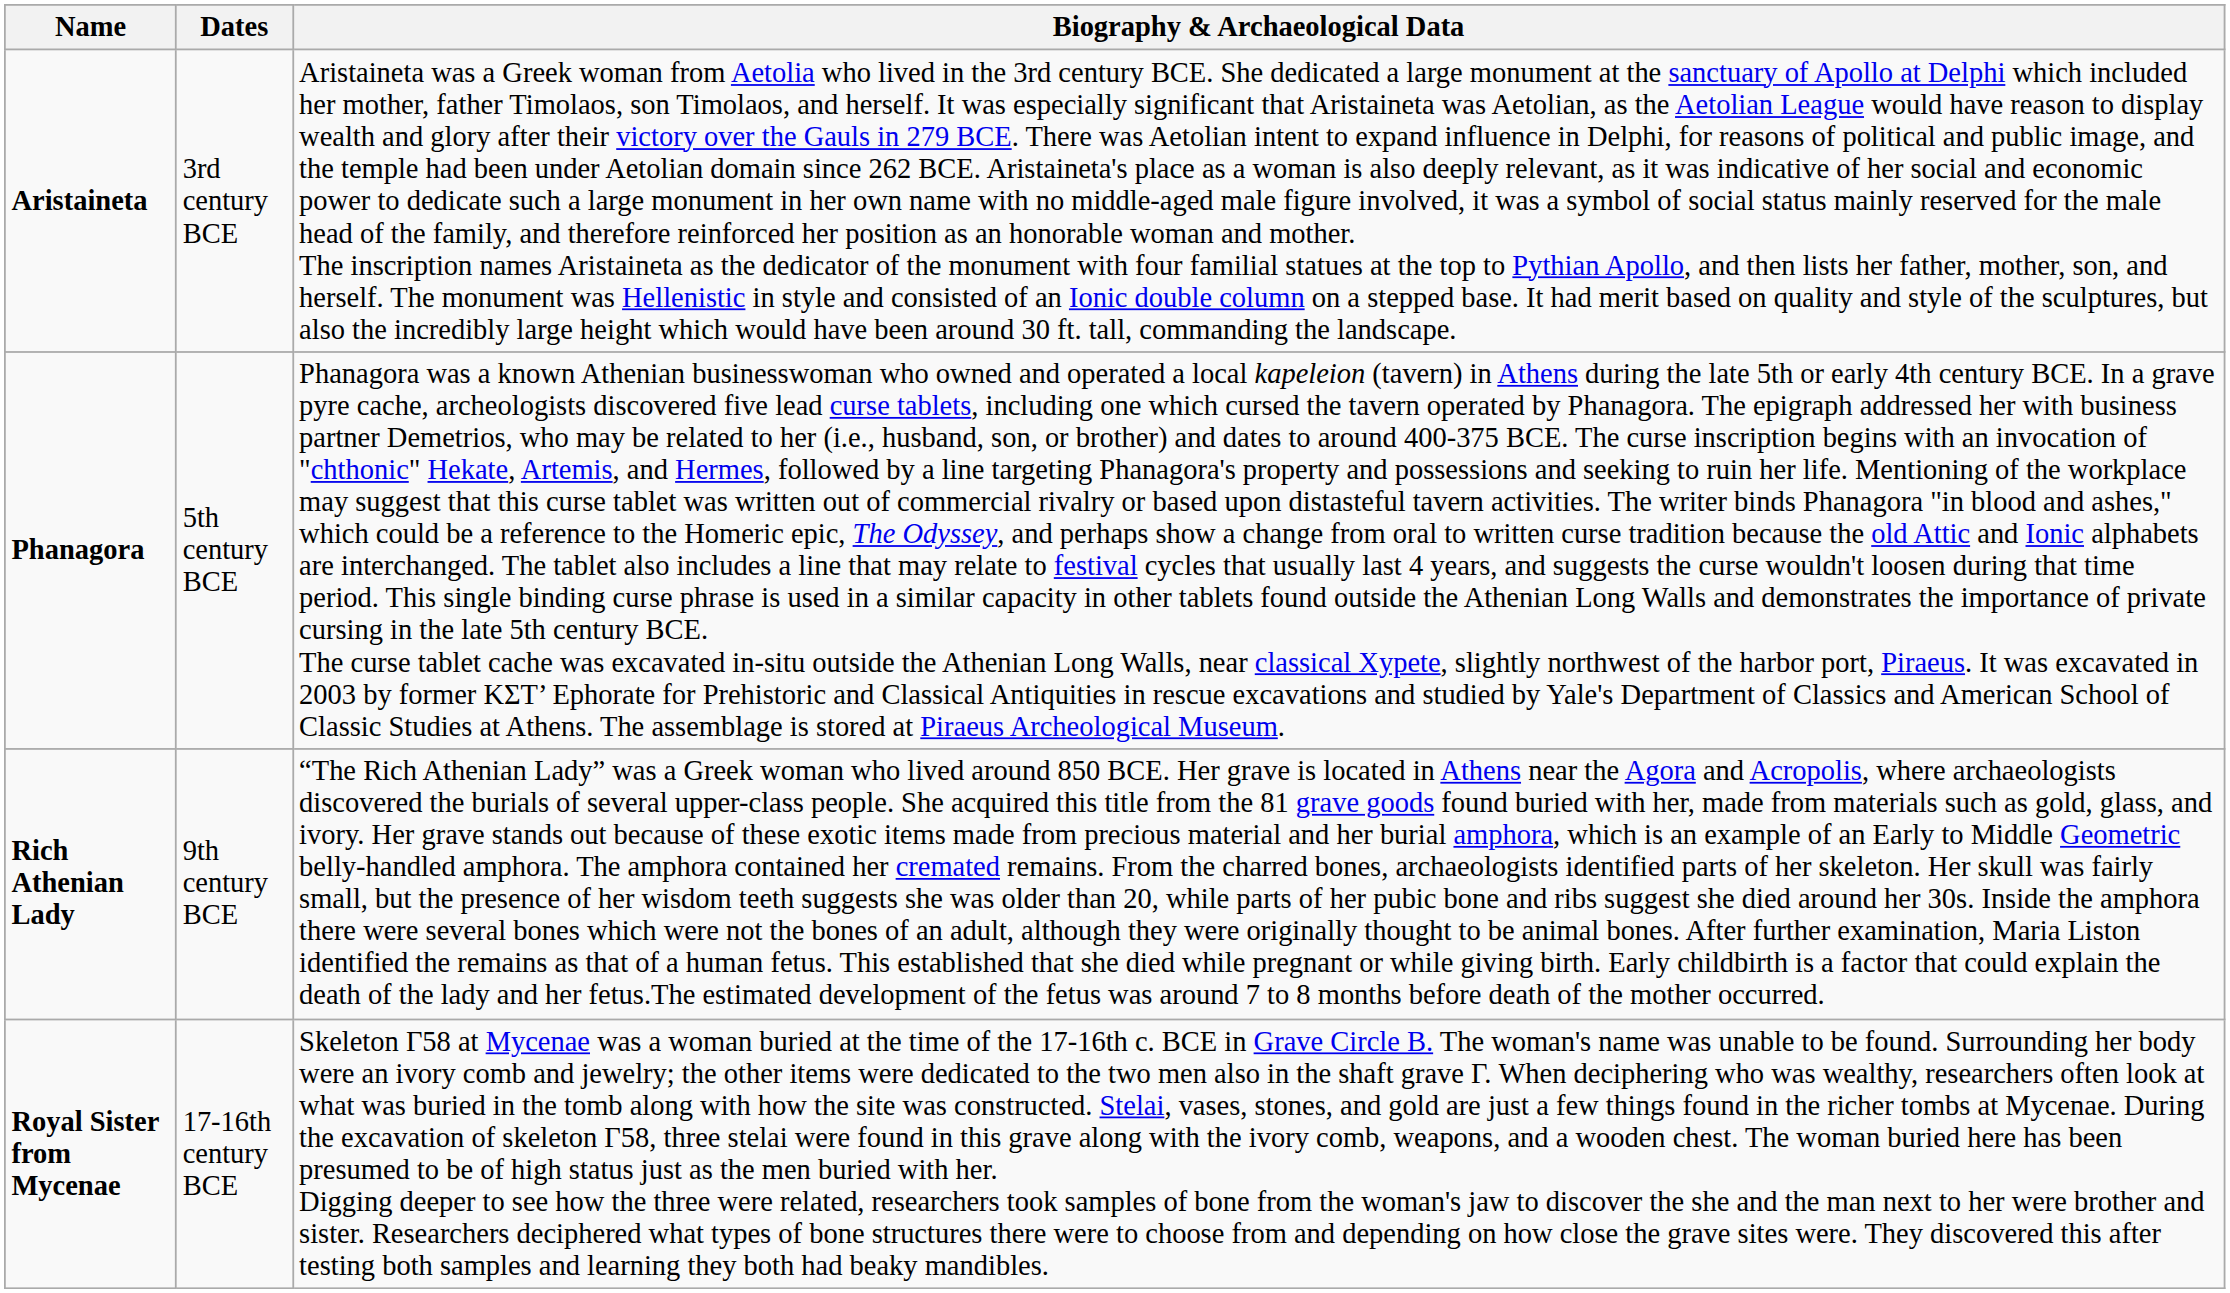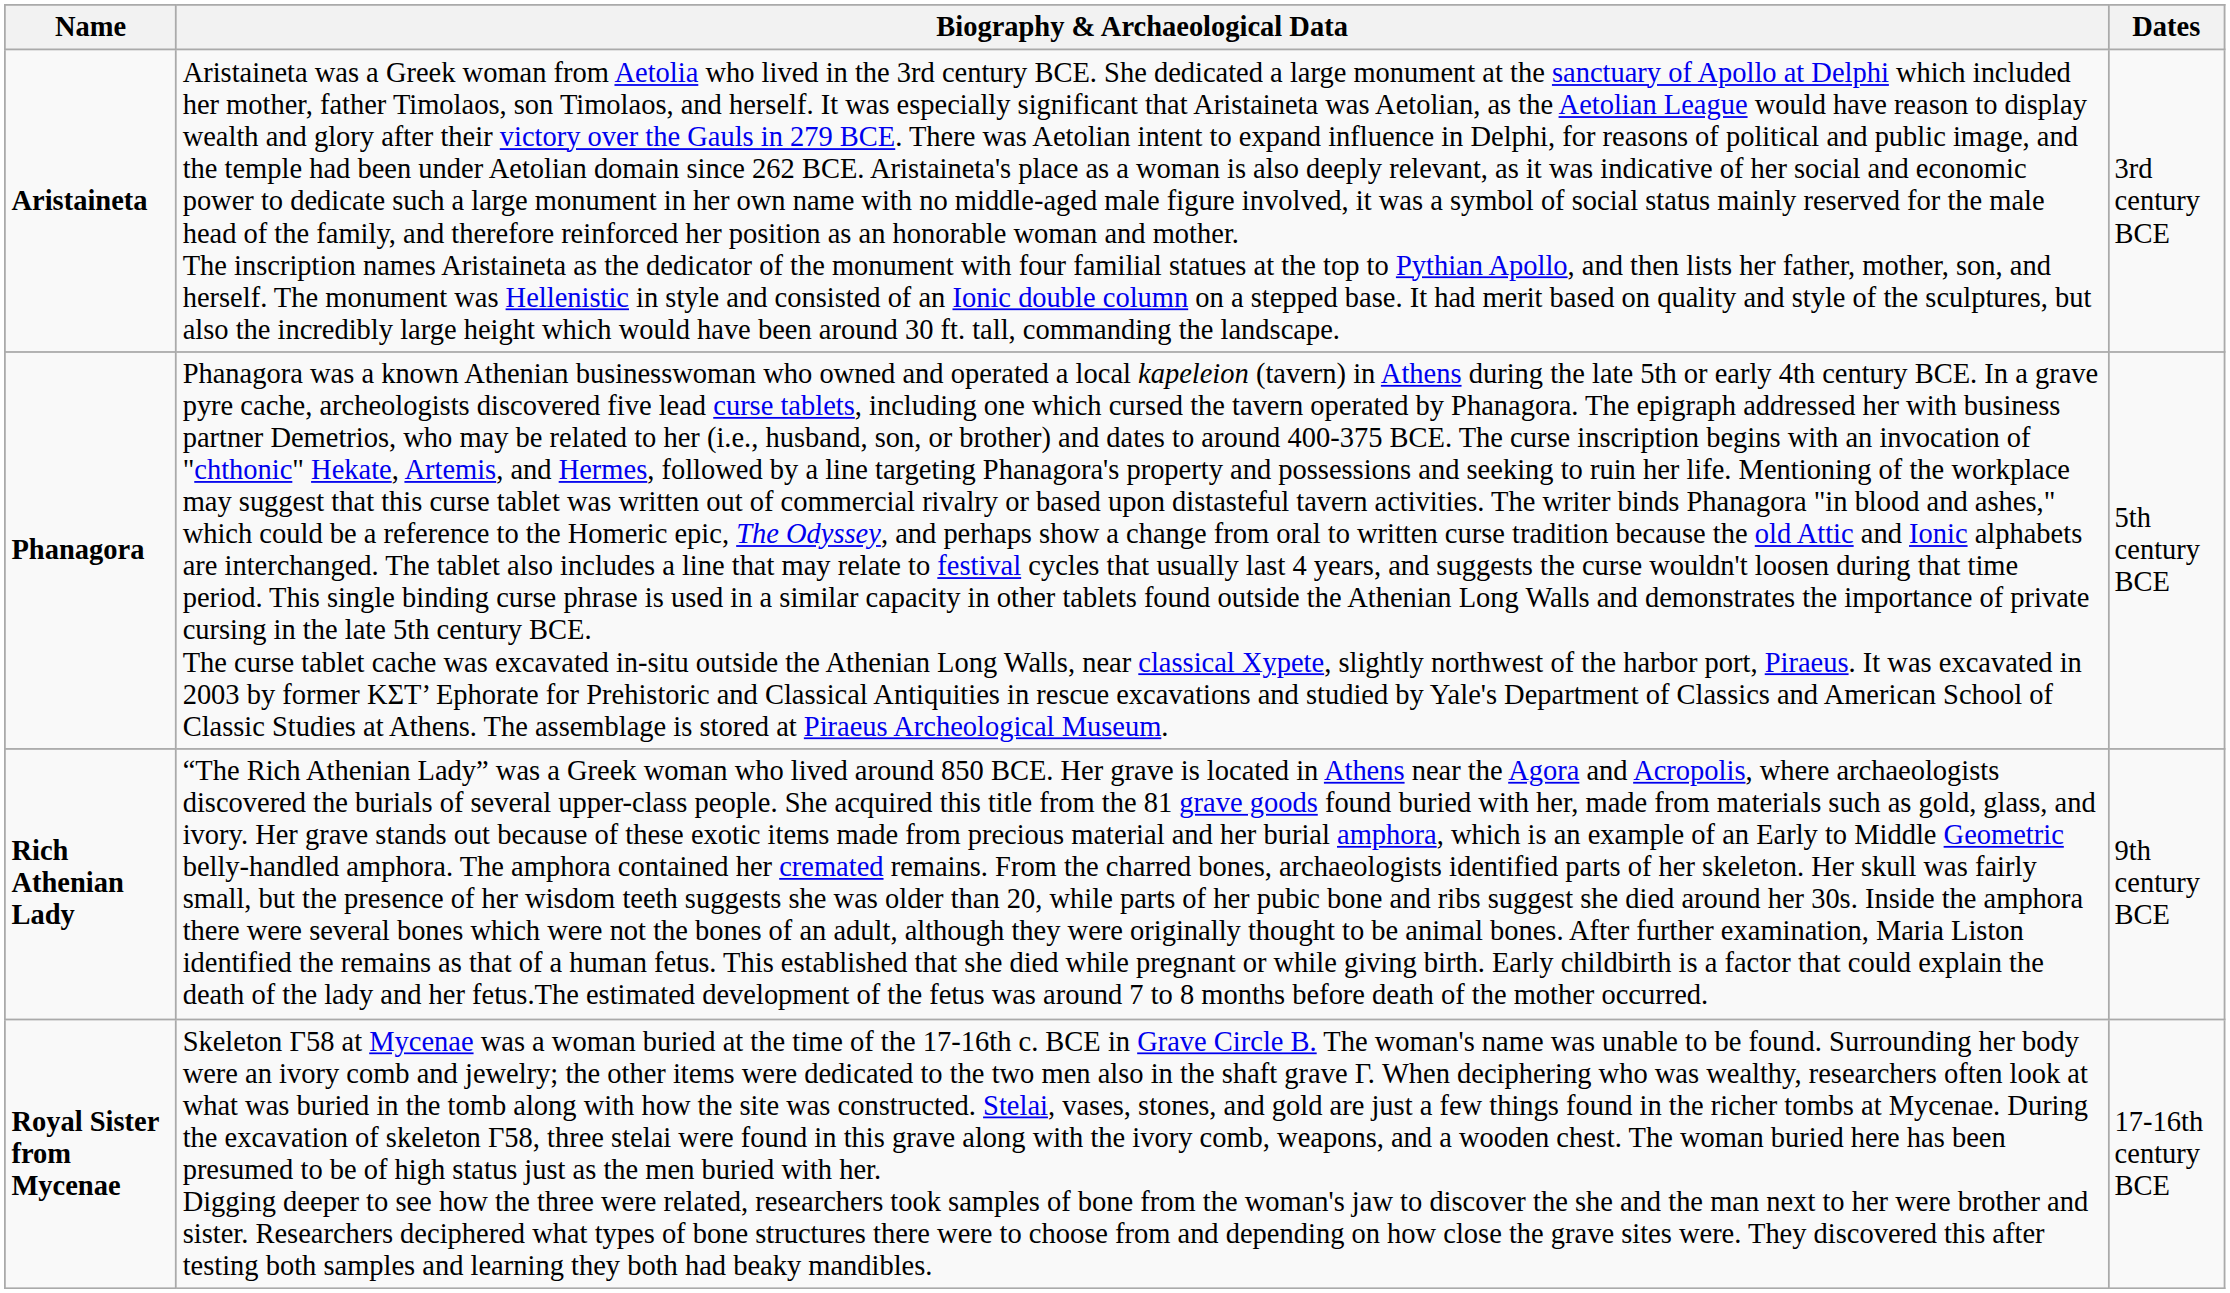columns swapped: Dates <-> Biography & Archaeological Data
